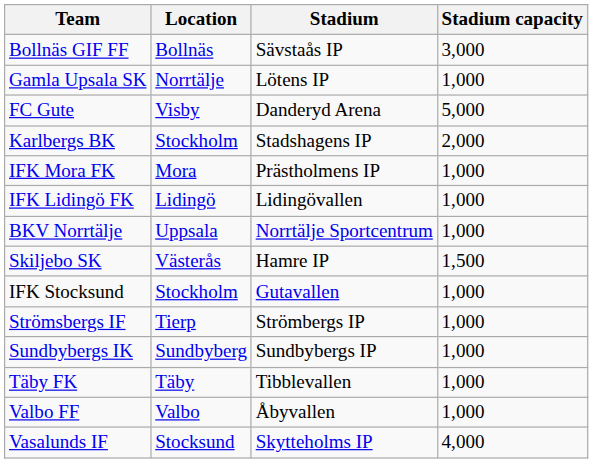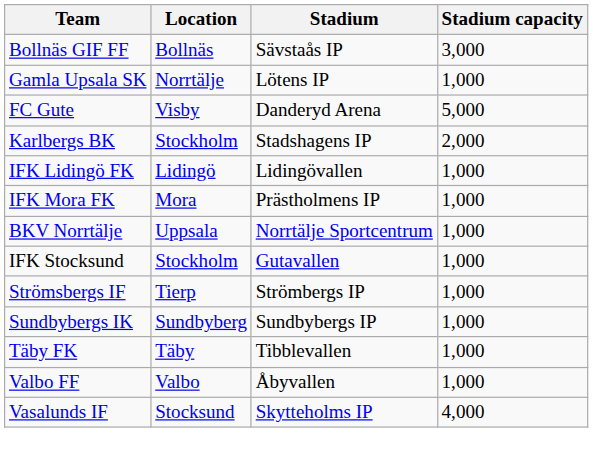rows swapped: IFK Lidingö FK <-> IFK Mora FK
- row: Skiljebo SK | Västerås | Hamre IP | 1,500
